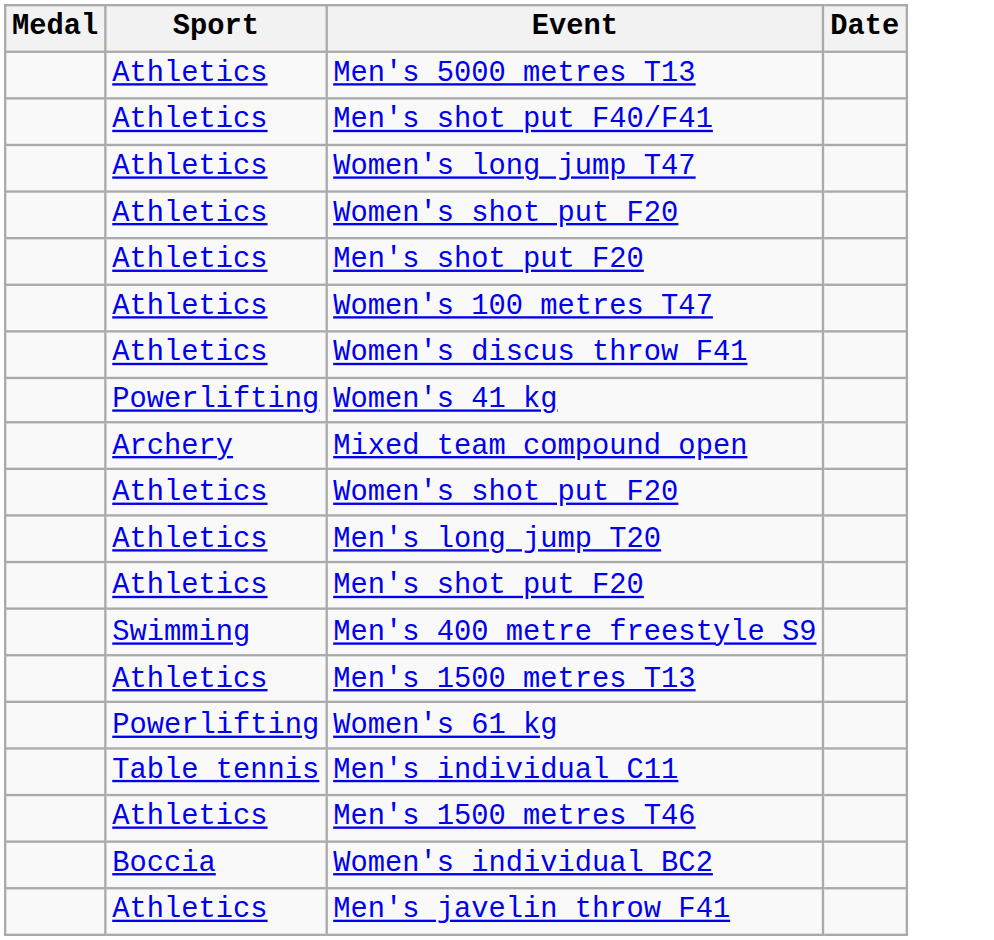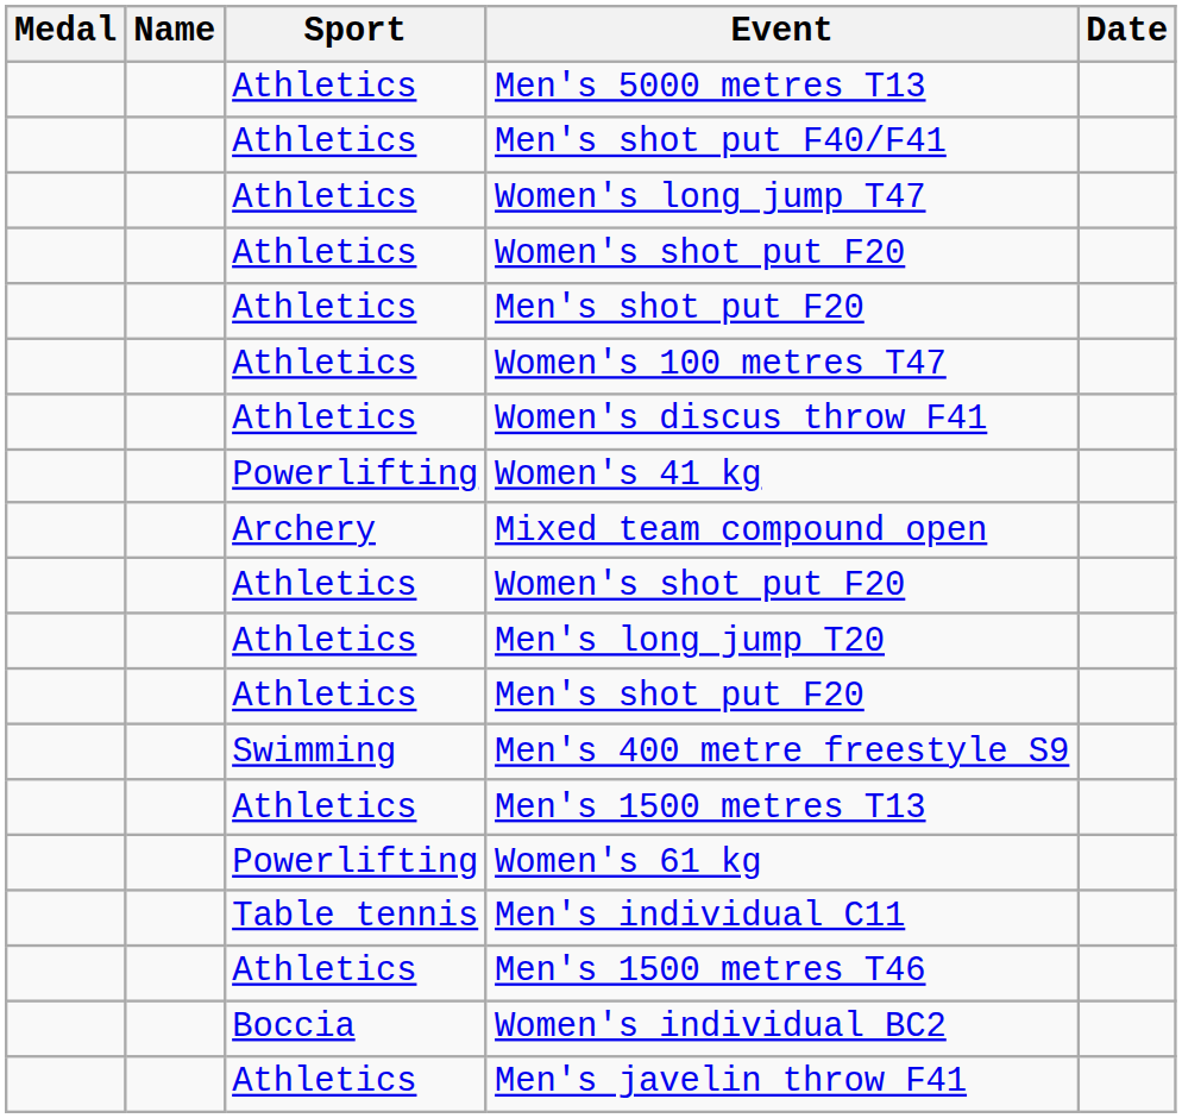+ column: Name
